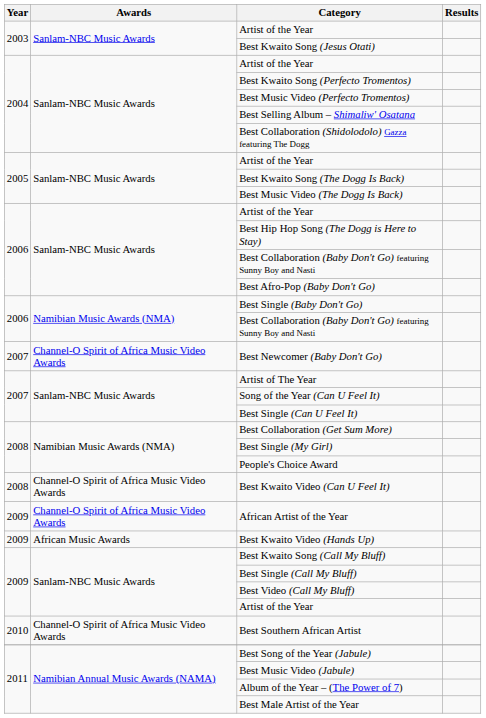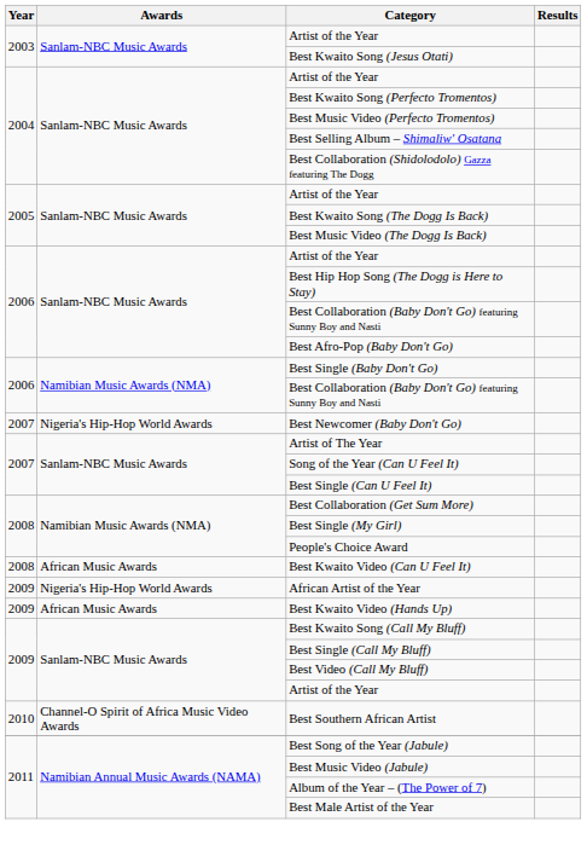Best Newcomer (Baby Don't Go) | Awards: Channel-O Spirit of Africa Music Video Awards -> Nigeria's Hip-Hop World Awards
Best Kwaito Video (Can U Feel It) | Awards: Channel-O Spirit of Africa Music Video Awards -> African Music Awards
African Artist of the Year | Awards: Channel-O Spirit of Africa Music Video Awards -> Nigeria's Hip-Hop World Awards
